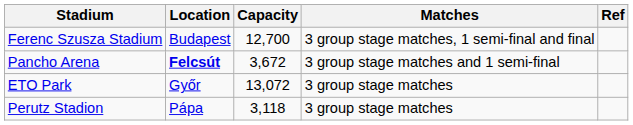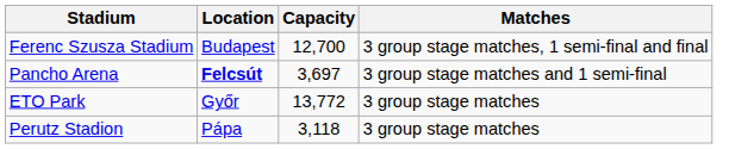- column: Ref
Pancho Arena | Capacity: 3,672 -> 3,697
ETO Park | Capacity: 13,072 -> 13,772
